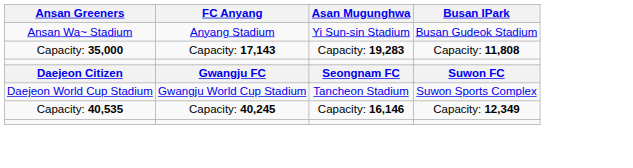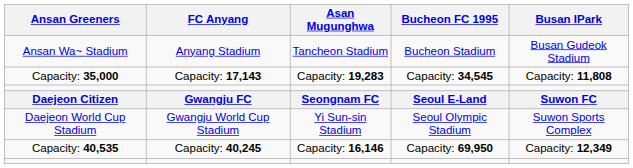+ column: Bucheon FC 1995 | Bucheon Stadium | Capacity: 34,545 | Seoul E-Land | Seoul Olympic Stadium | Capacity: 69,950
Ansan Wa~ Stadium | Asan Mugunghwa: Yi Sun-sin Stadium -> Tancheon Stadium
Daejeon World Cup Stadium | Asan Mugunghwa: Tancheon Stadium -> Yi Sun-sin Stadium
